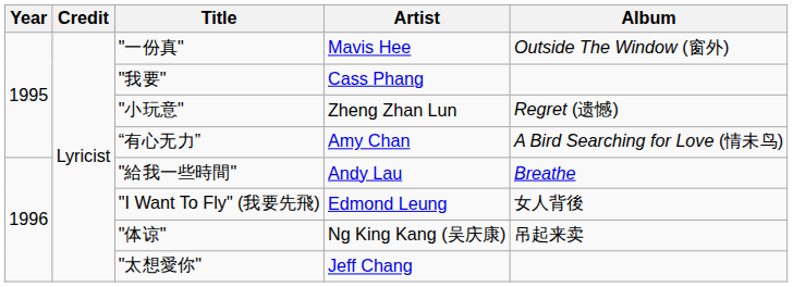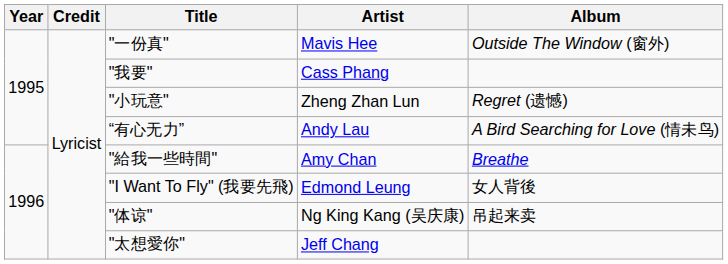“有心无力” | Artist: Amy Chan -> Andy Lau
"給我一些時間" | Artist: Andy Lau -> Amy Chan
